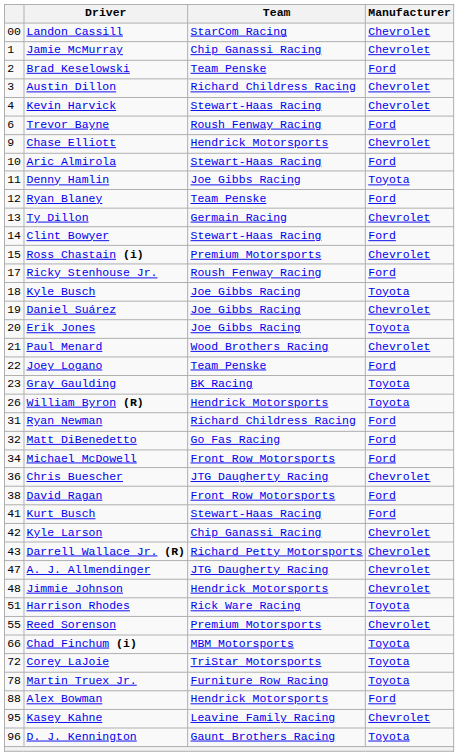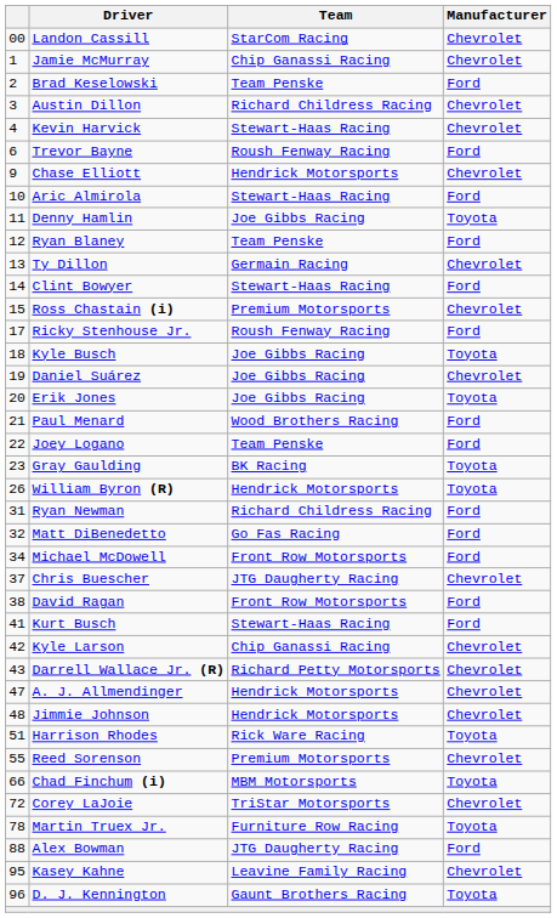Paul Menard | Manufacturer: Chevrolet -> Ford
Chris Buescher | column 1: 36 -> 37
A. J. Allmendinger | Team: JTG Daugherty Racing -> Hendrick Motorsports
Corey LaJoie | Manufacturer: Toyota -> Chevrolet
Alex Bowman | Team: Hendrick Motorsports -> JTG Daugherty Racing
